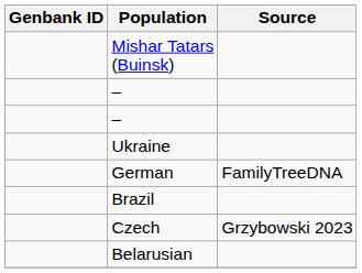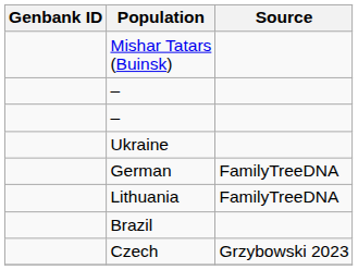+ row: Lithuania | FamilyTreeDNA
- row: Belarusian
